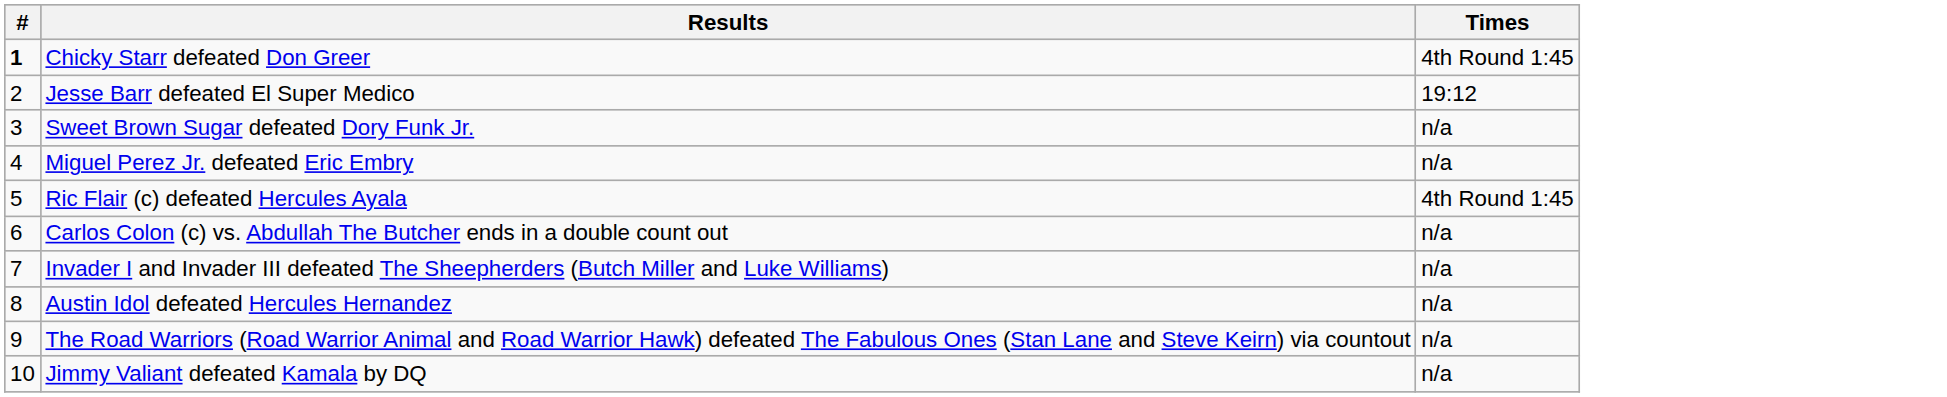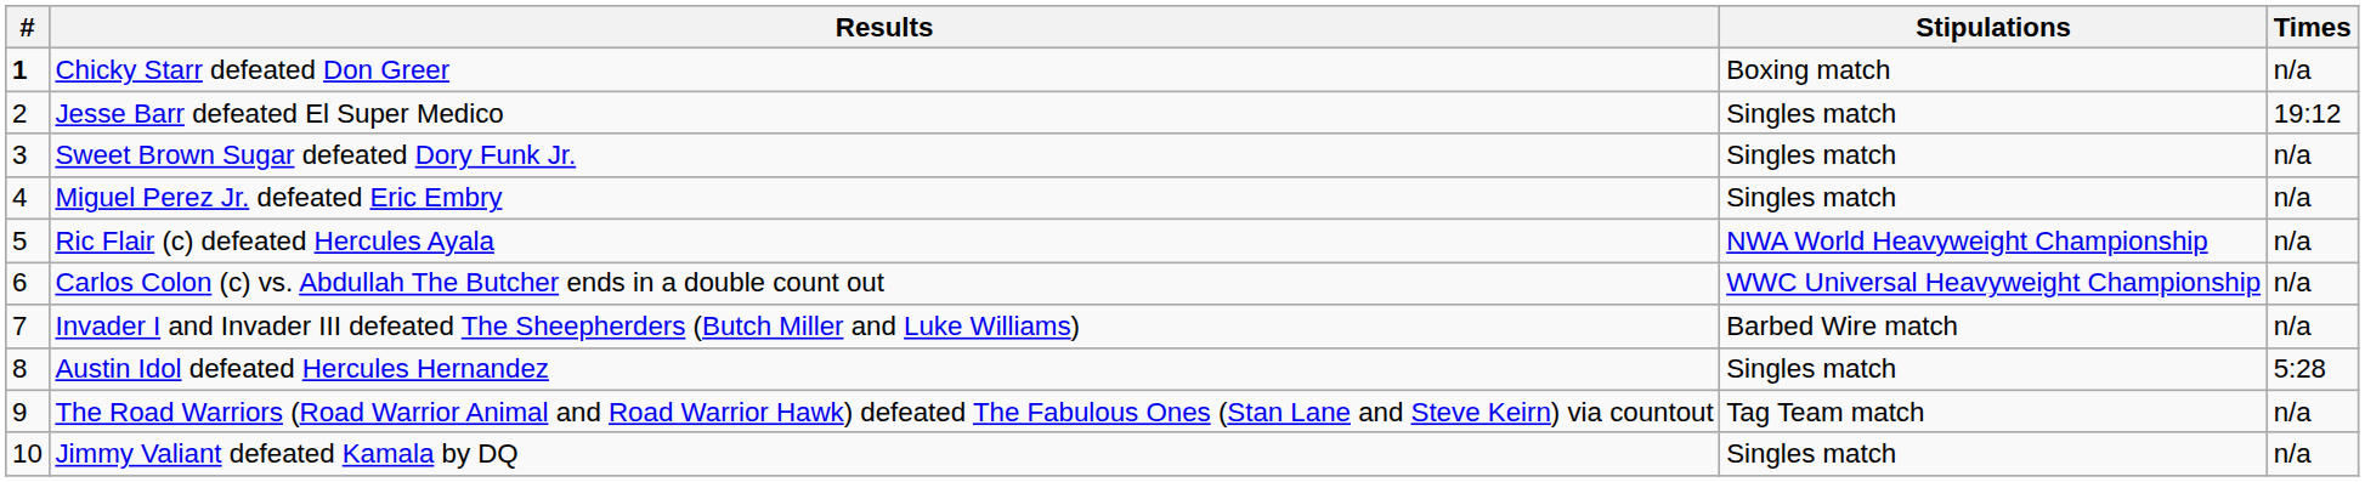+ column: Stipulations | Boxing match | Singles match | Singles match | Singles match | NWA World Heavyweight Championship | WWC Universal Heavyweight Championship | Barbed Wire match | Singles match | Tag Team match | Singles match
Chicky Starr defeated Don Greer | Times: 4th Round 1:45 -> n/a
Ric Flair (c) defeated Hercules Ayala | Times: 4th Round 1:45 -> n/a
Austin Idol defeated Hercules Hernandez | Times: n/a -> 5:28
